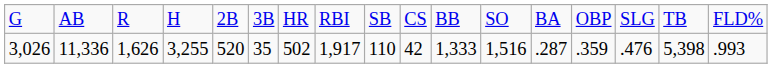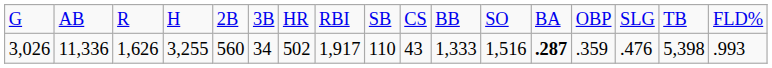3,026 | column 5: 520 -> 560
3,026 | column 6: 35 -> 34
3,026 | column 10: 42 -> 43
3,026 | column 13: normal -> bold
